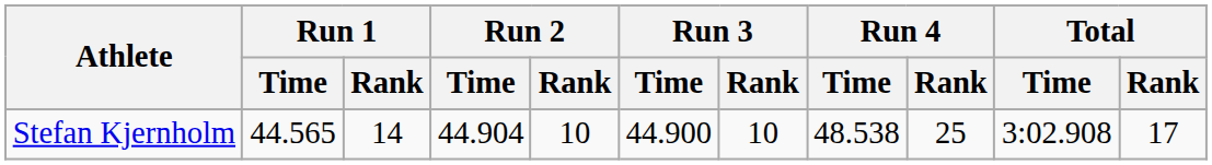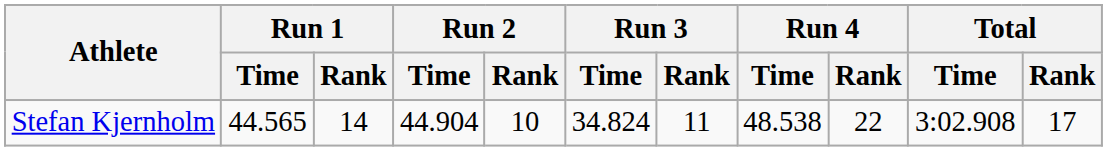Stefan Kjernholm | Run 3 / Time: 44.900 -> 34.824
Stefan Kjernholm | Run 3 / Rank: 10 -> 11
Stefan Kjernholm | Run 4 / Rank: 25 -> 22
